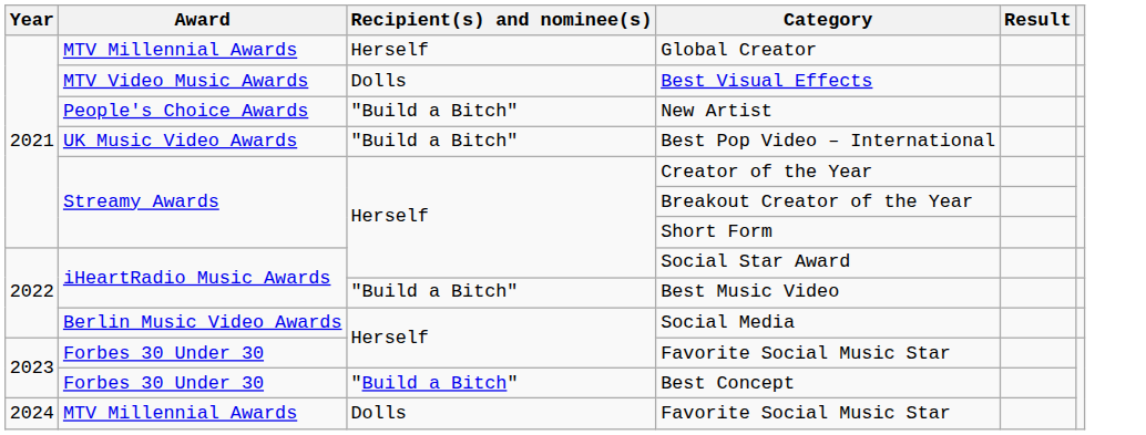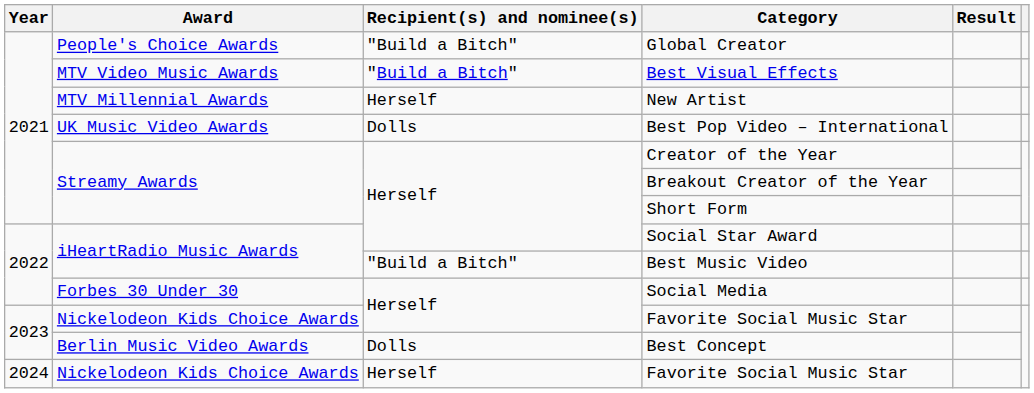Global Creator | Award: MTV Millennial Awards -> People's Choice Awards
Global Creator | Recipient(s) and nominee(s): Herself -> "Build a Bitch"
Best Visual Effects | Recipient(s) and nominee(s): Dolls -> "Build a Bitch"
New Artist | Award: People's Choice Awards -> MTV Millennial Awards
New Artist | Recipient(s) and nominee(s): "Build a Bitch" -> Herself
Best Pop Video – International | Recipient(s) and nominee(s): "Build a Bitch" -> Dolls
Social Media | Award: Berlin Music Video Awards -> Forbes 30 Under 30
2023 / Favorite Social Music Star | Award: Forbes 30 Under 30 -> Nickelodeon Kids Choice Awards
Best Concept | Award: Forbes 30 Under 30 -> Berlin Music Video Awards
Best Concept | Recipient(s) and nominee(s): "Build a Bitch" -> Dolls
2024 / Favorite Social Music Star | Award: MTV Millennial Awards -> Nickelodeon Kids Choice Awards
2024 / Favorite Social Music Star | Recipient(s) and nominee(s): Dolls -> Herself
